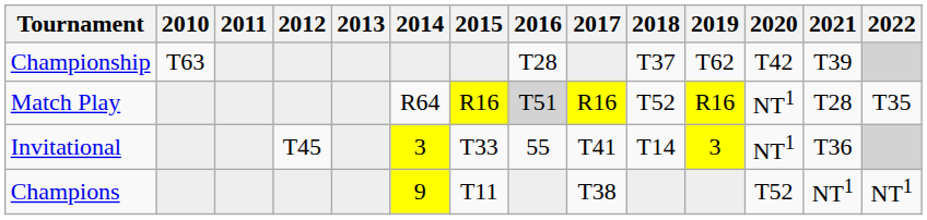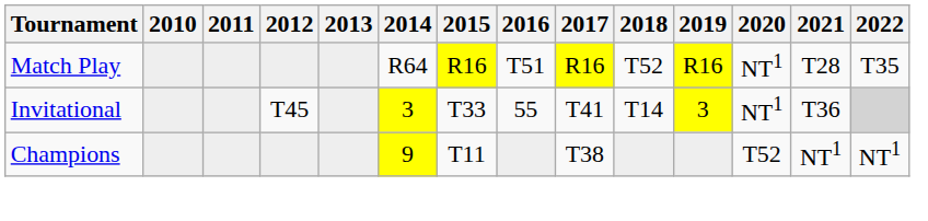- row: Championship | T63 | T28 | T37 | T62 | T42 | T39
Match Play | 2016: lightgrey background -> no background
